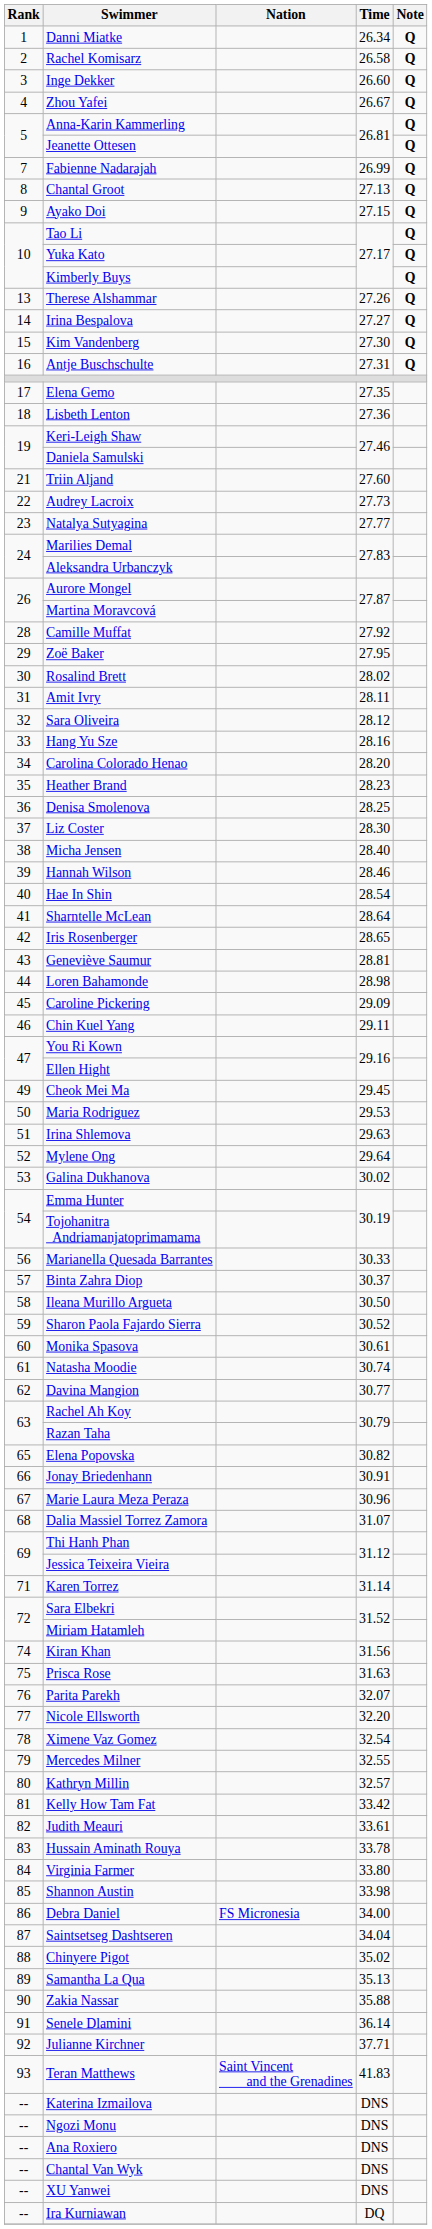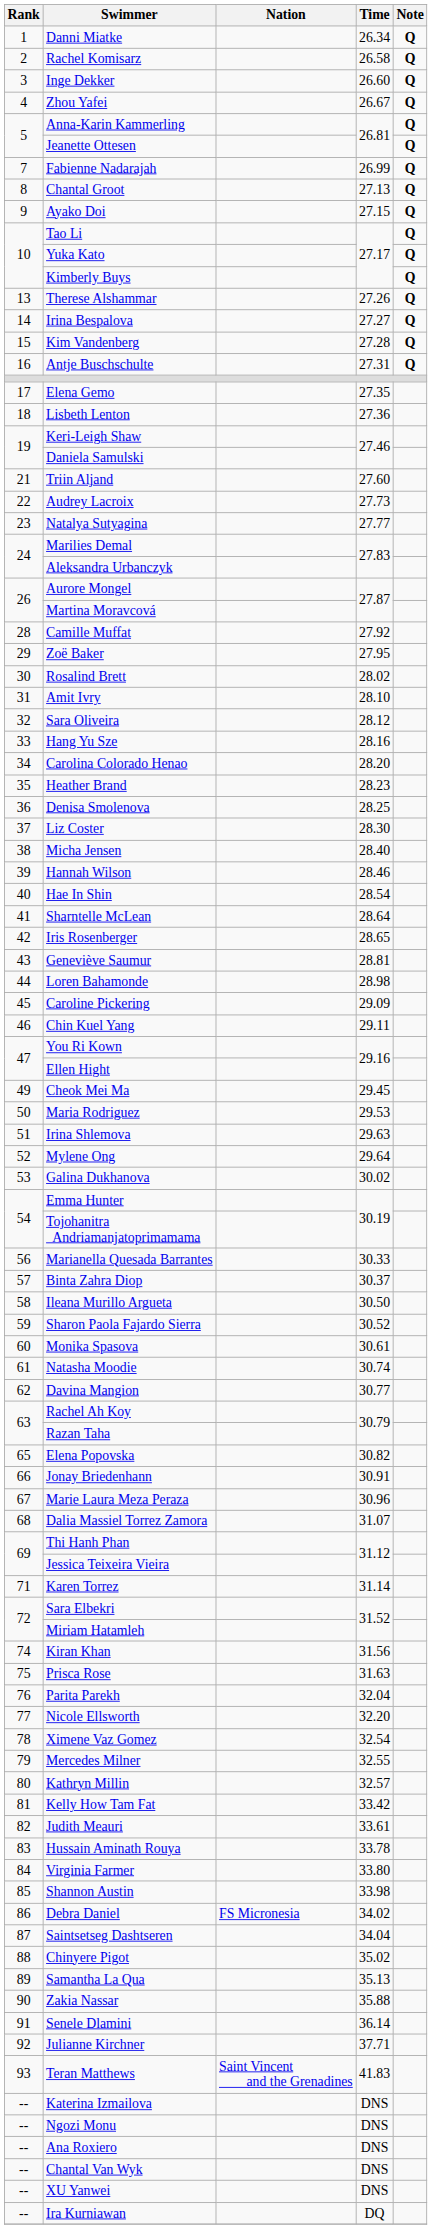Kim Vandenberg | Time: 27.30 -> 27.28
Amit Ivry | Time: 28.11 -> 28.10
Parita Parekh | Time: 32.07 -> 32.04
Debra Daniel | Time: 34.00 -> 34.02
